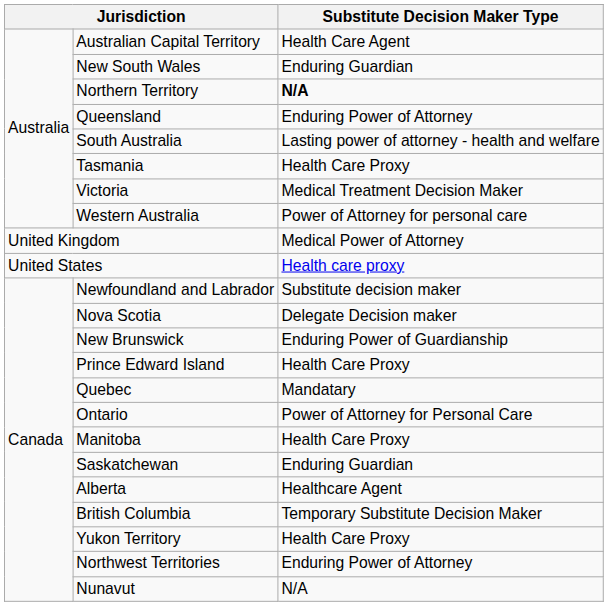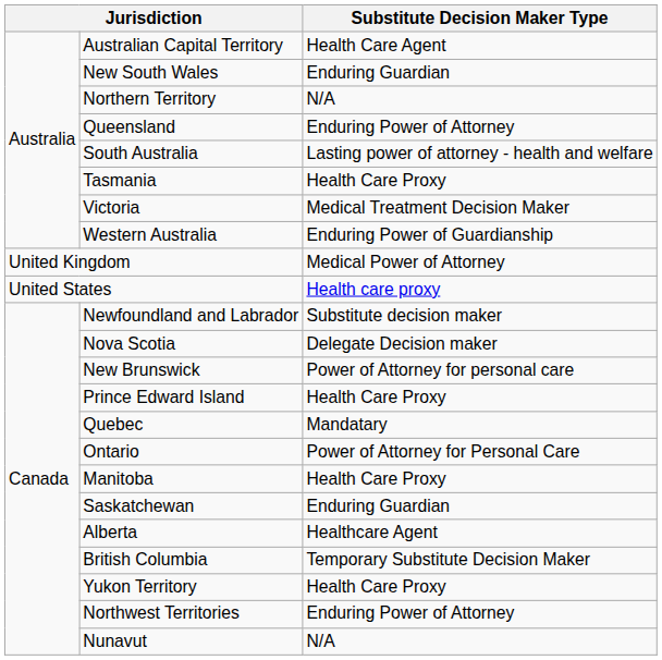Northern Territory | Substitute Decision Maker Type: bold -> normal
Western Australia | Substitute Decision Maker Type: Power of Attorney for personal care -> Enduring Power of Guardianship
New Brunswick | Substitute Decision Maker Type: Enduring Power of Guardianship -> Power of Attorney for personal care
